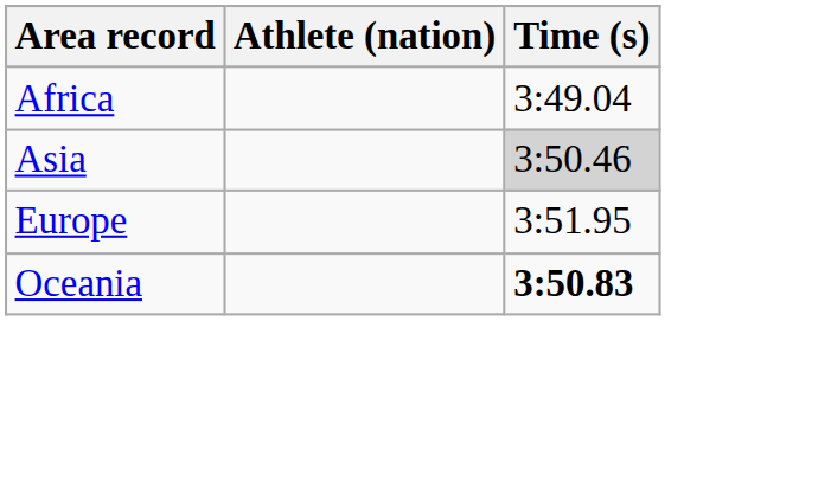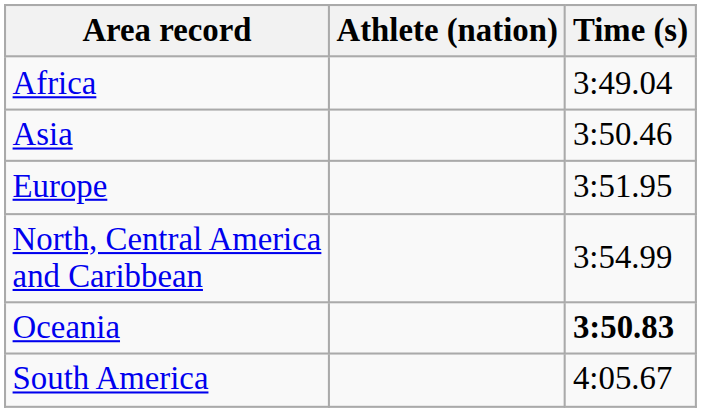Asia | Time (s): lightgrey background -> no background
+ row: North, Central America and Caribbean | 3:54.99
+ row: South America | 4:05.67
